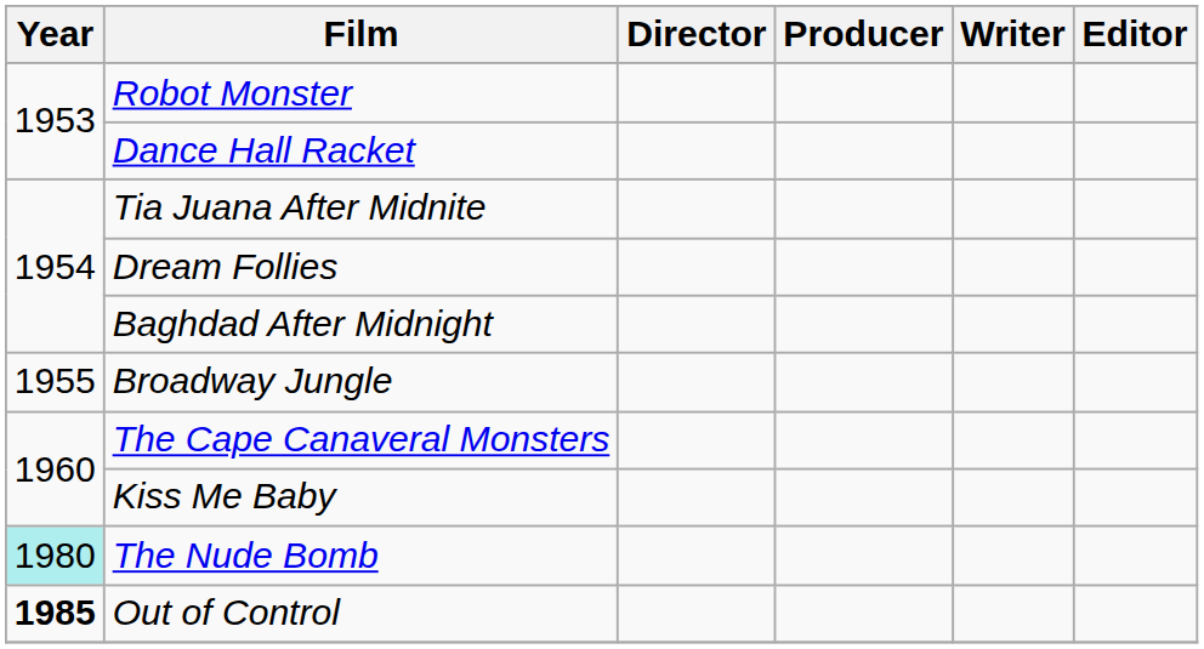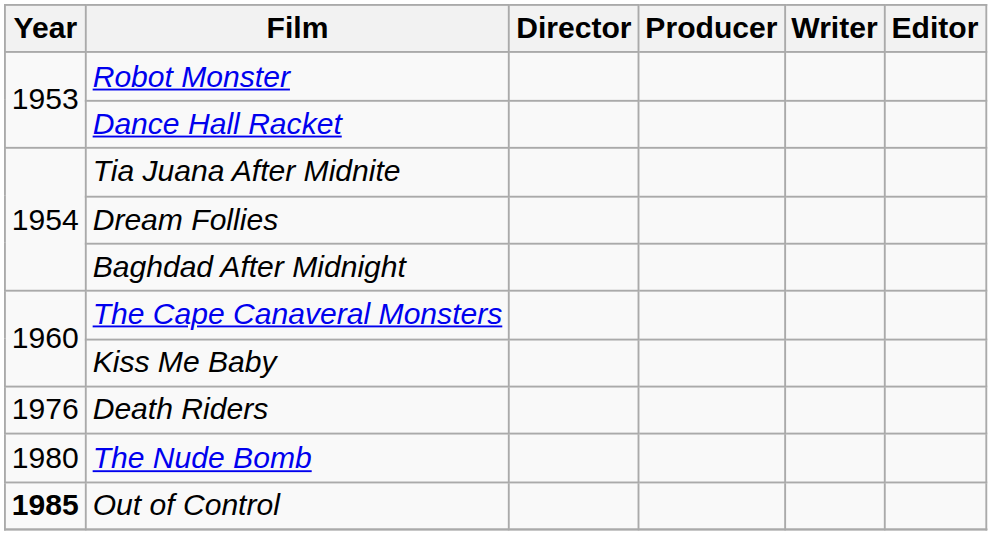- row: 1955 | Broadway Jungle
+ row: 1976 | Death Riders
The Nude Bomb | Year: paleturquoise background -> no background
